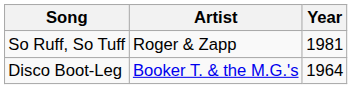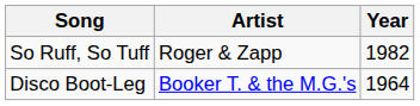So Ruff, So Tuff | Year: 1981 -> 1982
